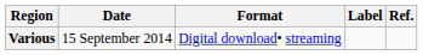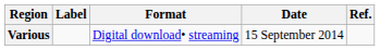columns swapped: Date <-> Label
